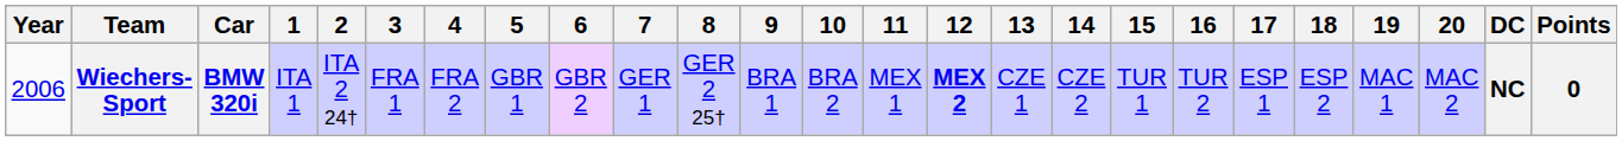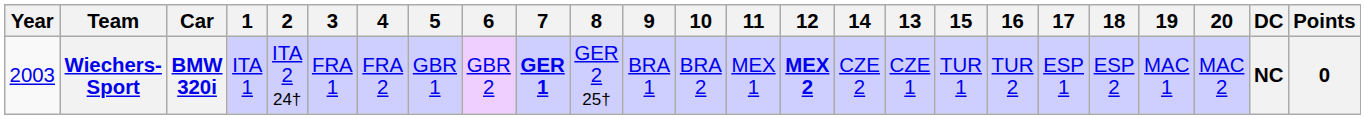columns swapped: 13 <-> 14
Wiechers-Sport | Year: 2006 -> 2003
Wiechers-Sport | 7: normal -> bold
